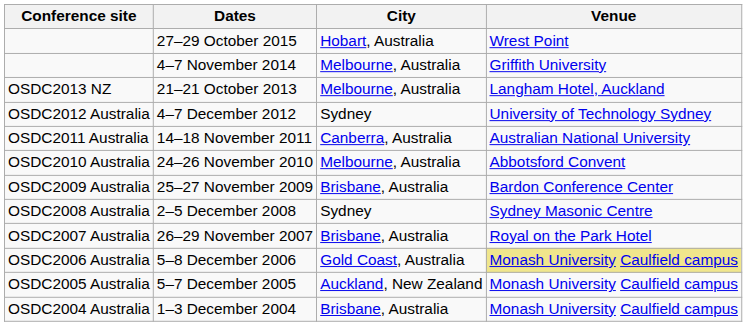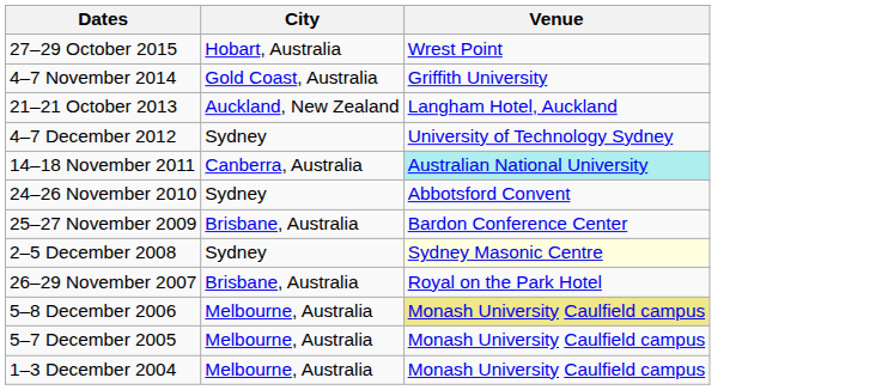- column: Conference site | OSDC2013 NZ | OSDC2012 Australia | OSDC2011 Australia | OSDC2010 Australia | OSDC2009 Australia | OSDC2008 Australia | OSDC2007 Australia | OSDC2006 Australia | OSDC2005 Australia | OSDC2004 Australia
4–7 November 2014 | City: Melbourne, Australia -> Gold Coast, Australia
21–21 October 2013 | City: Melbourne, Australia -> Auckland, New Zealand
14–18 November 2011 | Venue: no background -> paleturquoise background
24–26 November 2010 | City: Melbourne, Australia -> Sydney
2–5 December 2008 | Venue: no background -> lightyellow background
5–8 December 2006 | City: Gold Coast, Australia -> Melbourne, Australia
5–7 December 2005 | City: Auckland, New Zealand -> Melbourne, Australia
1–3 December 2004 | City: Brisbane, Australia -> Melbourne, Australia
